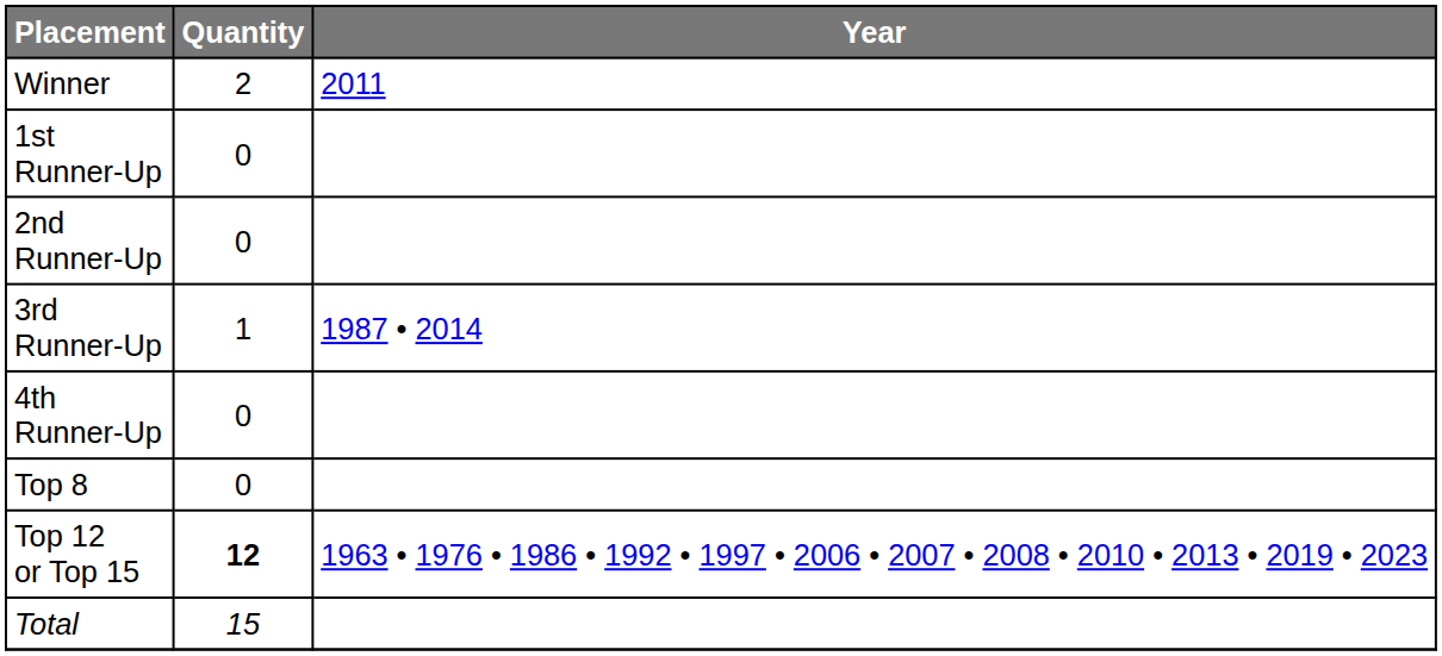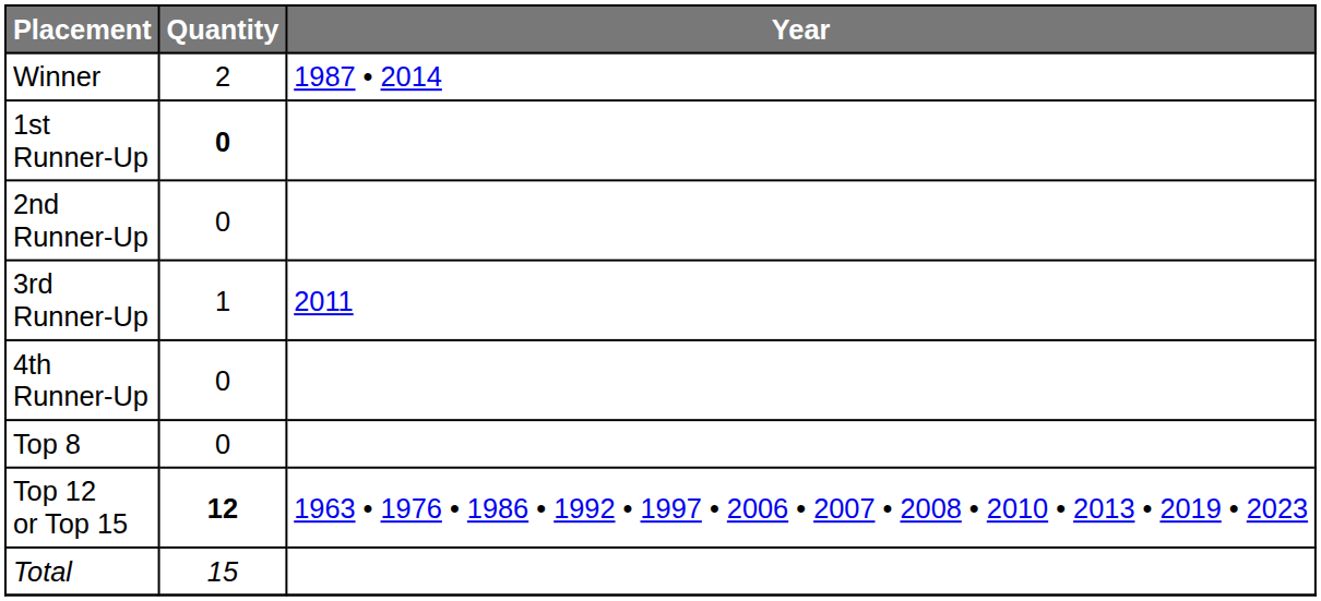Winner | Year: 2011 -> 1987 • 2014
1st Runner-Up | Quantity: normal -> bold
3rd Runner-Up | Year: 1987 • 2014 -> 2011
